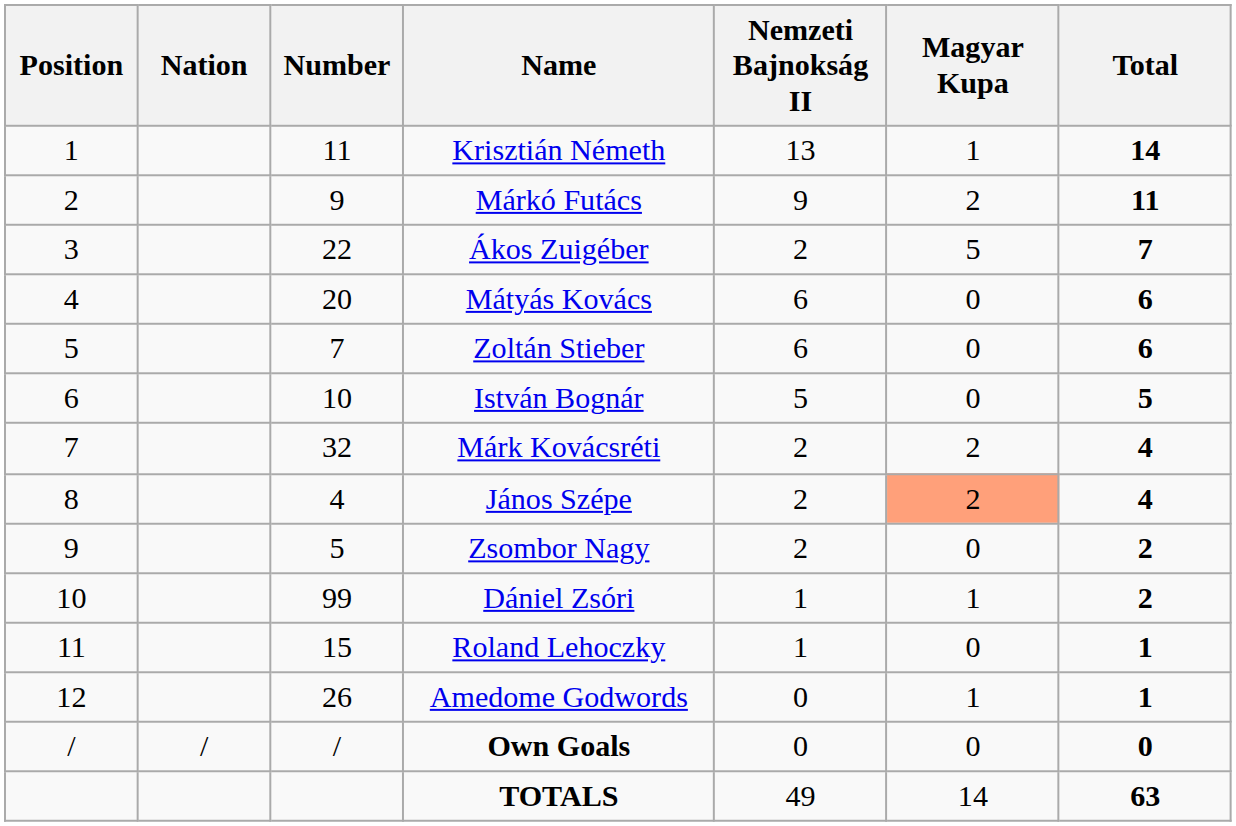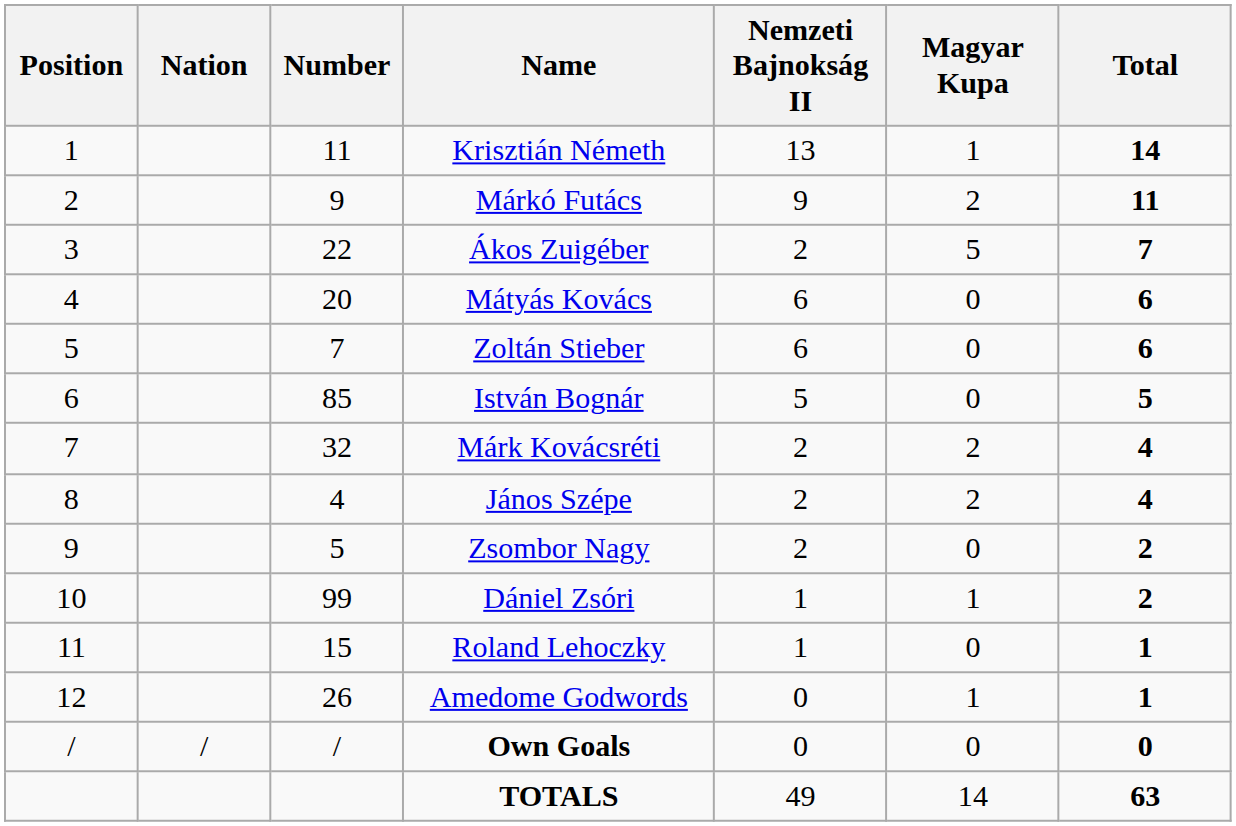István Bognár | Number: 10 -> 85
János Szépe | Magyar Kupa: lightsalmon background -> no background
